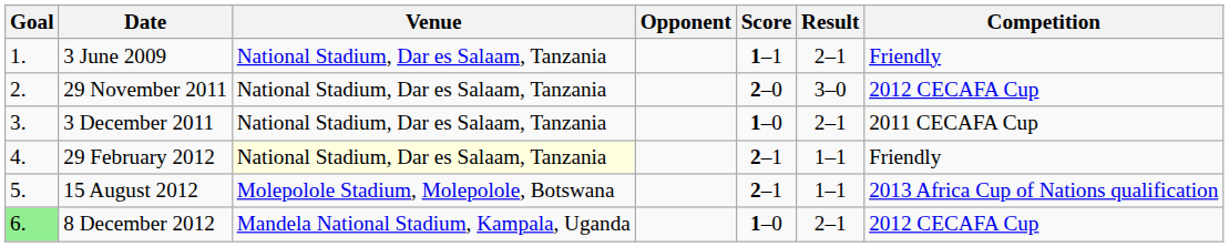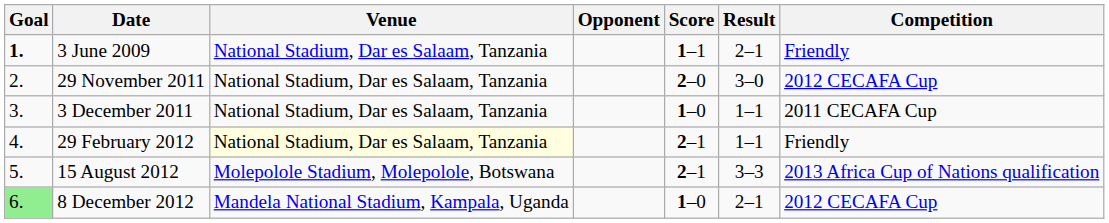3 June 2009 | Goal: normal -> bold
3 December 2011 | Result: 2–1 -> 1–1
15 August 2012 | Result: 1–1 -> 3–3
